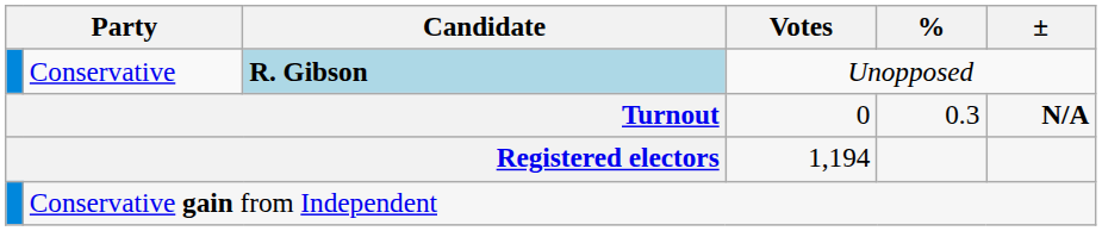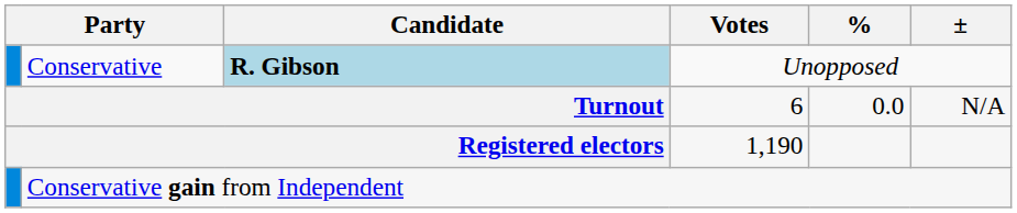Turnout | Votes: 0 -> 6
Turnout | %: 0.3 -> 0.0
Turnout | ±: bold -> normal
Registered electors | Votes: 1,194 -> 1,190
